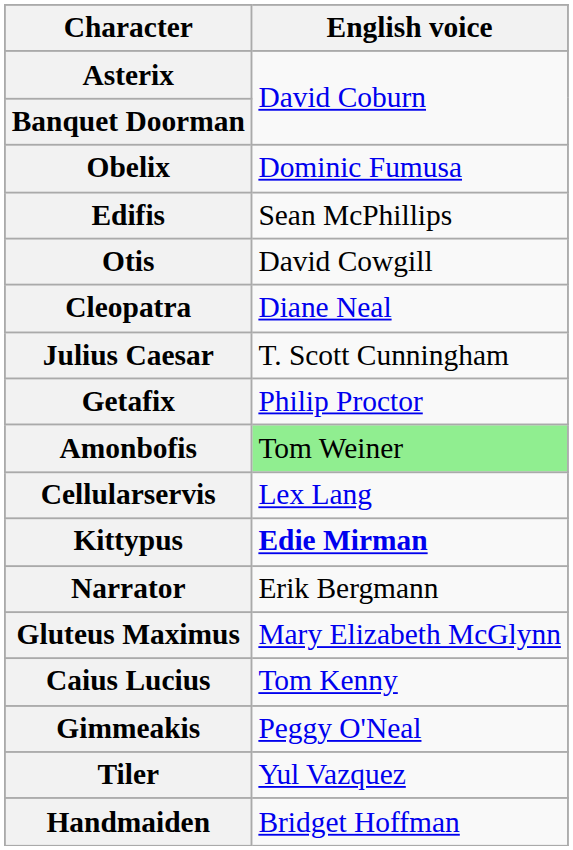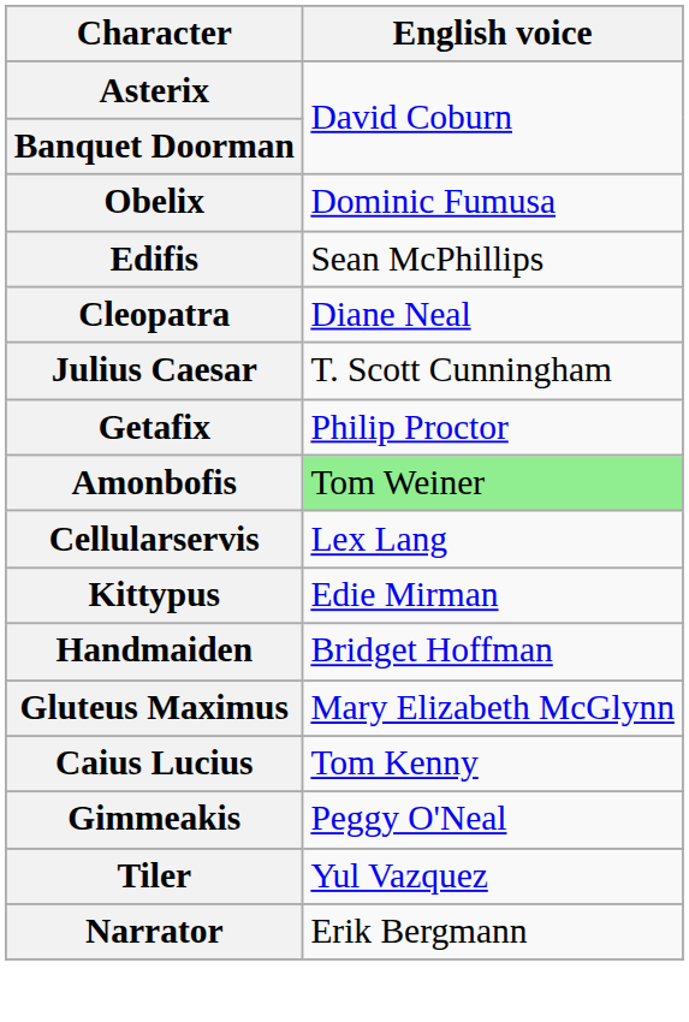- row: Otis | David Cowgill
Kittypus | English voice: bold -> normal
rows swapped: Handmaiden <-> Narrator
